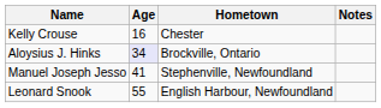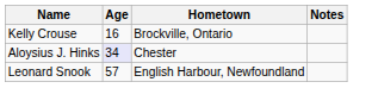Kelly Crouse | Hometown: Chester -> Brockville, Ontario
Aloysius J. Hinks | Hometown: Brockville, Ontario -> Chester
- row: Manuel Joseph Jesso | 41 | Stephenville, Newfoundland
Leonard Snook | Age: 55 -> 57
